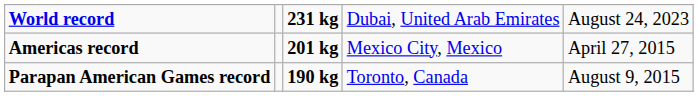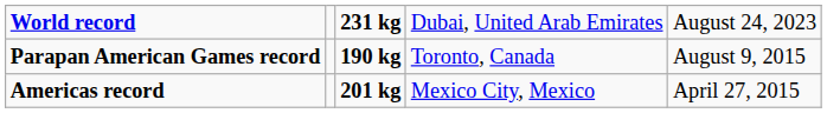rows swapped: Parapan American Games record <-> Americas record
